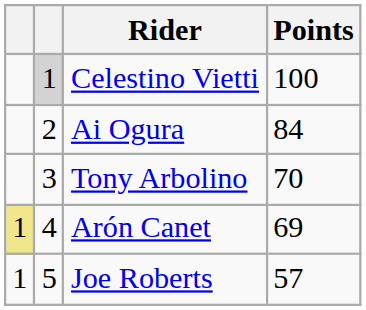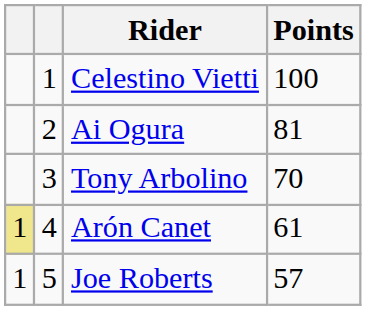Celestino Vietti | column 2: lightgrey background -> no background
Ai Ogura | Points: 84 -> 81
Arón Canet | Points: 69 -> 61
